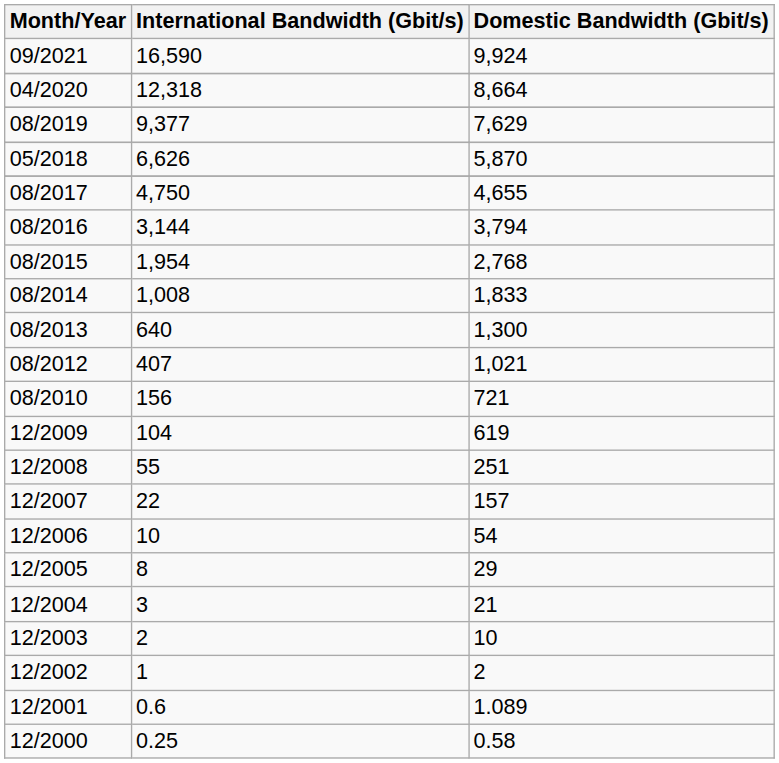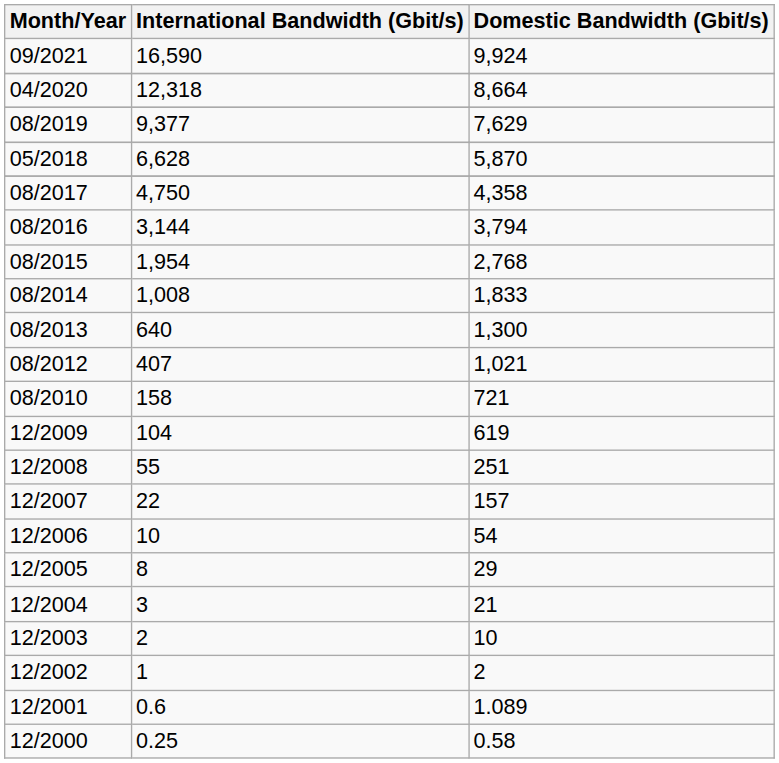05/2018 | International Bandwidth (Gbit/s): 6,626 -> 6,628
08/2017 | Domestic Bandwidth (Gbit/s): 4,655 -> 4,358
08/2010 | International Bandwidth (Gbit/s): 156 -> 158
